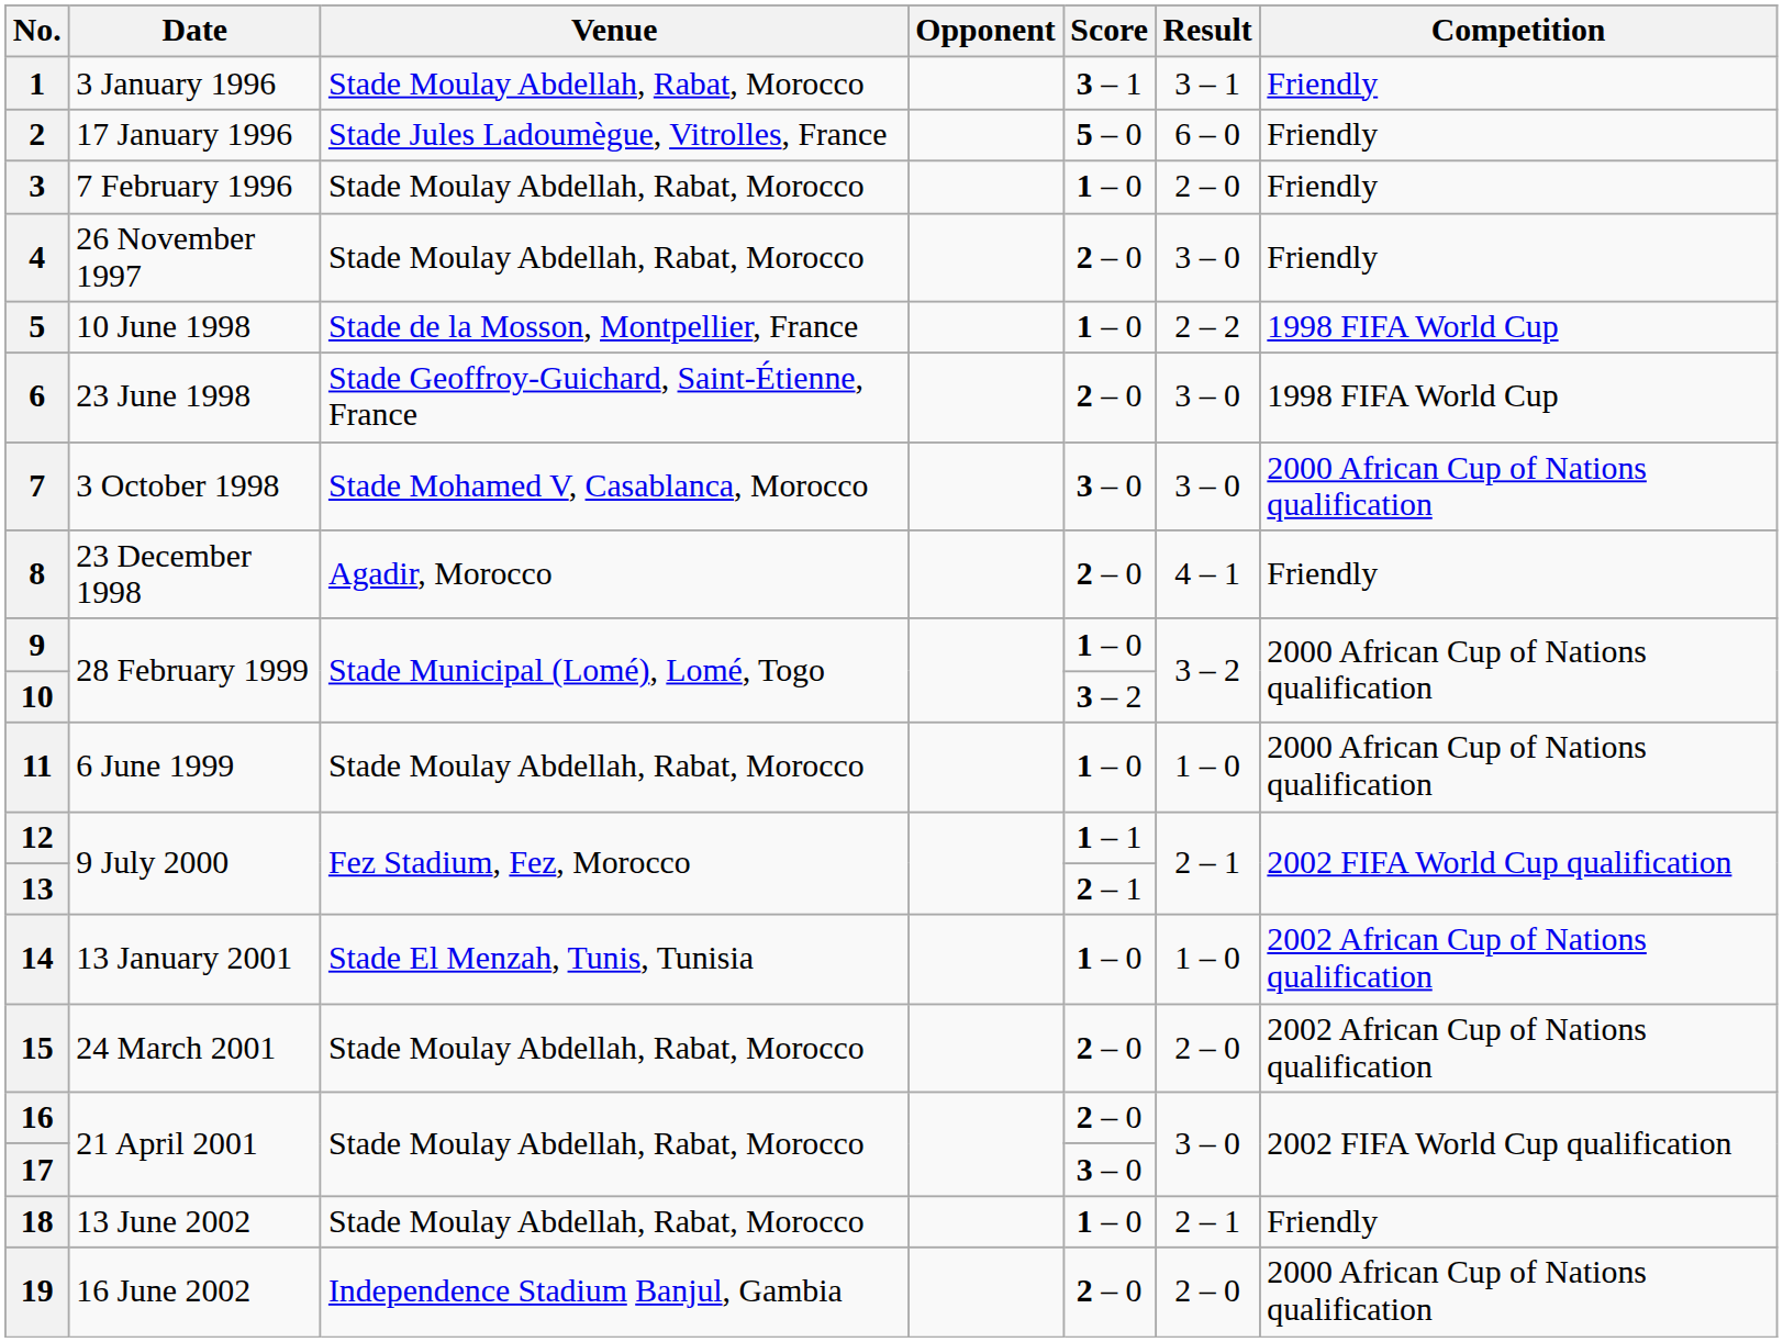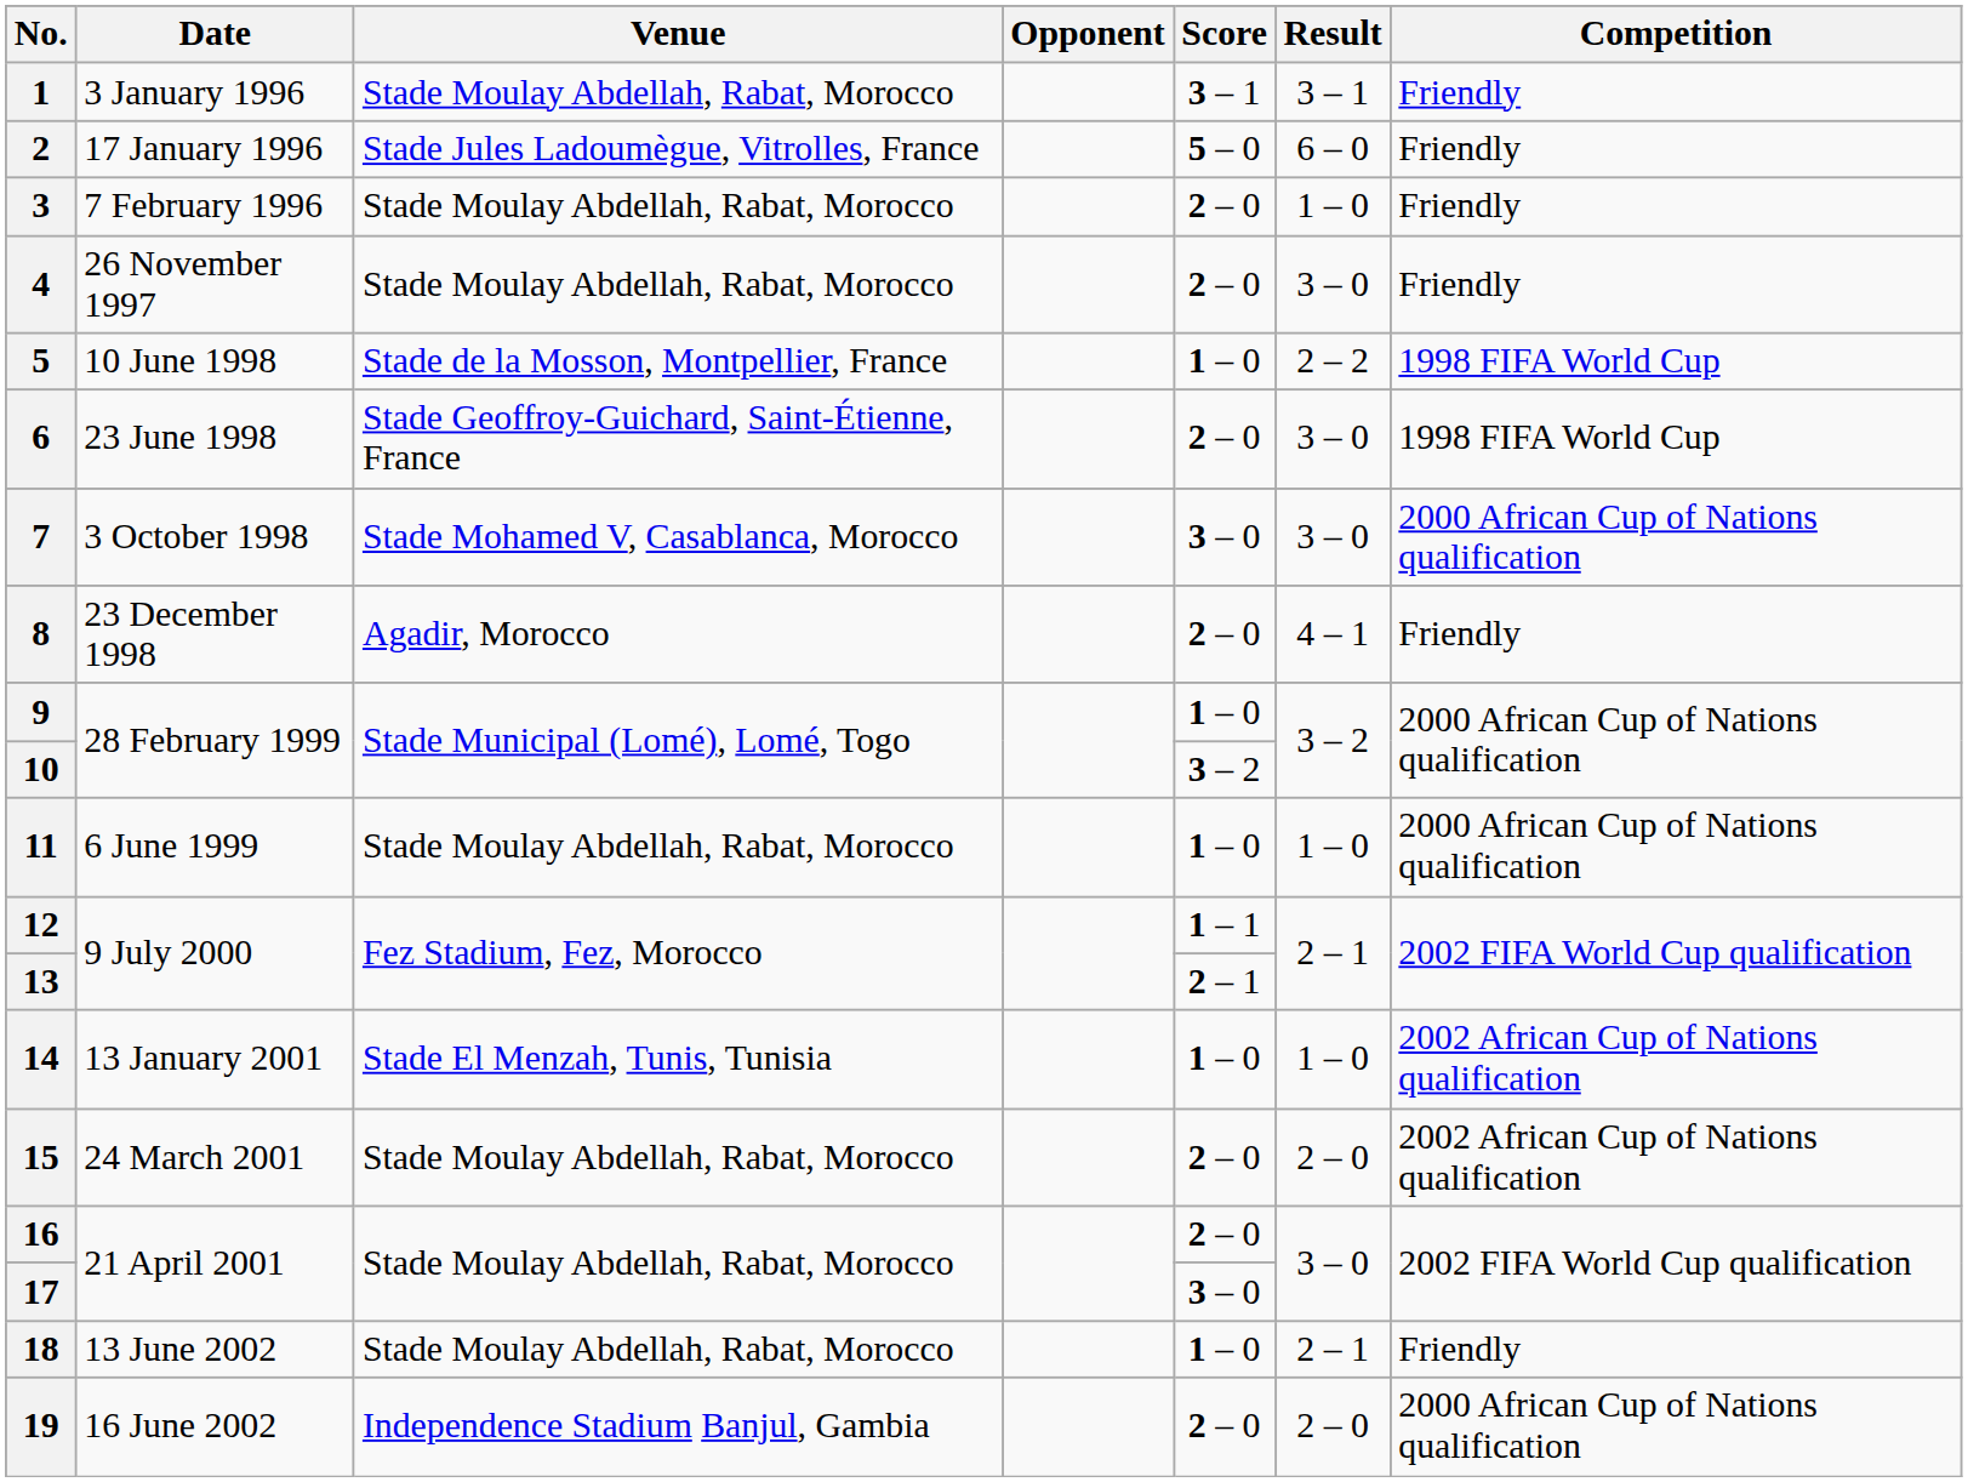3 | Score: 1 – 0 -> 2 – 0
3 | Result: 2 – 0 -> 1 – 0
